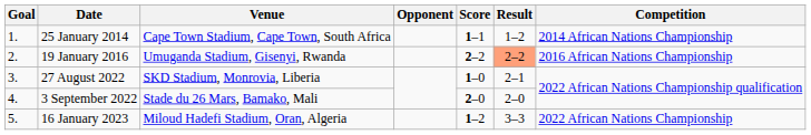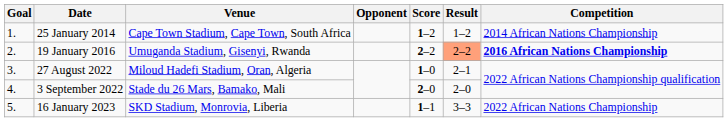25 January 2014 | Score: 1–1 -> 1–2
19 January 2016 | Competition: normal -> bold
27 August 2022 | Venue: SKD Stadium, Monrovia, Liberia -> Miloud Hadefi Stadium, Oran, Algeria
16 January 2023 | Venue: Miloud Hadefi Stadium, Oran, Algeria -> SKD Stadium, Monrovia, Liberia
16 January 2023 | Score: 1–2 -> 1–1
